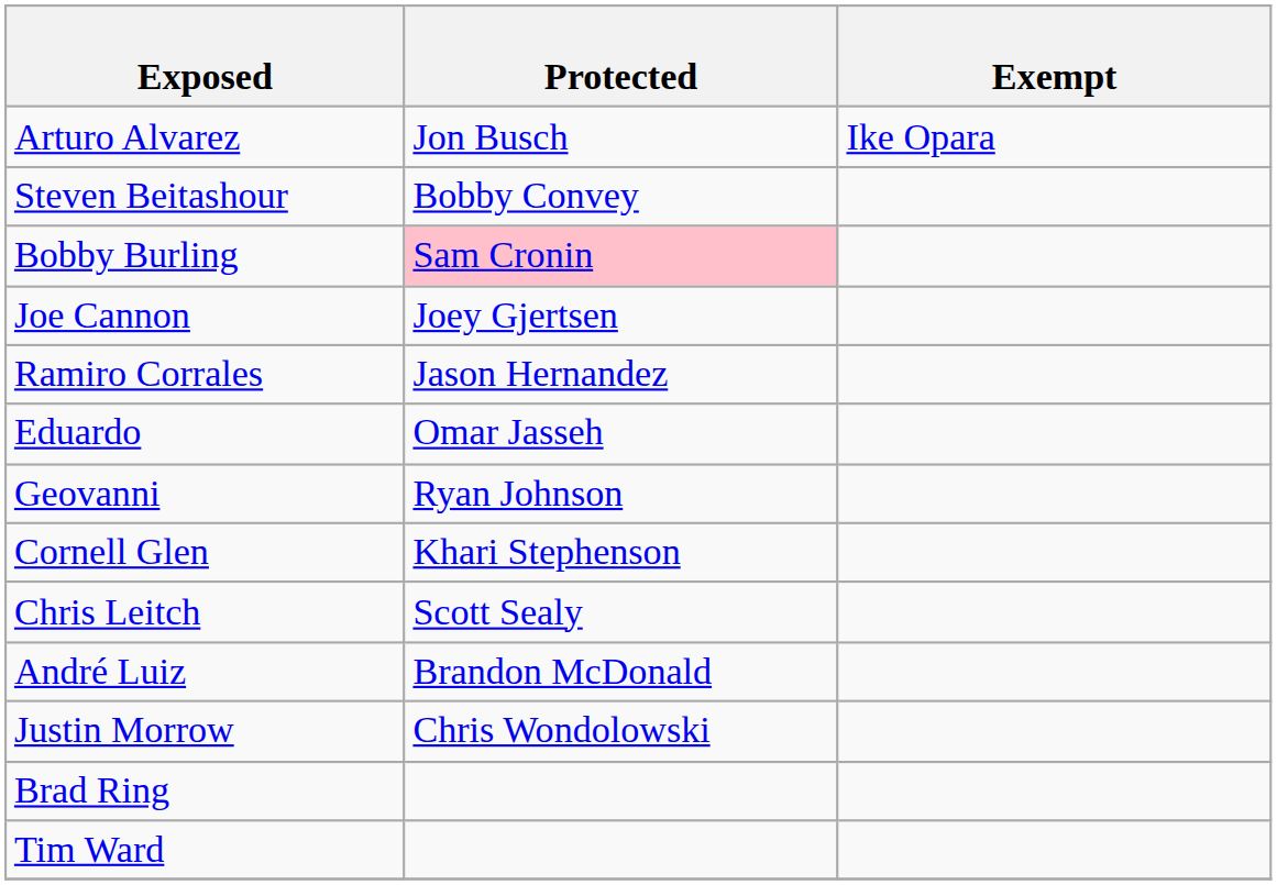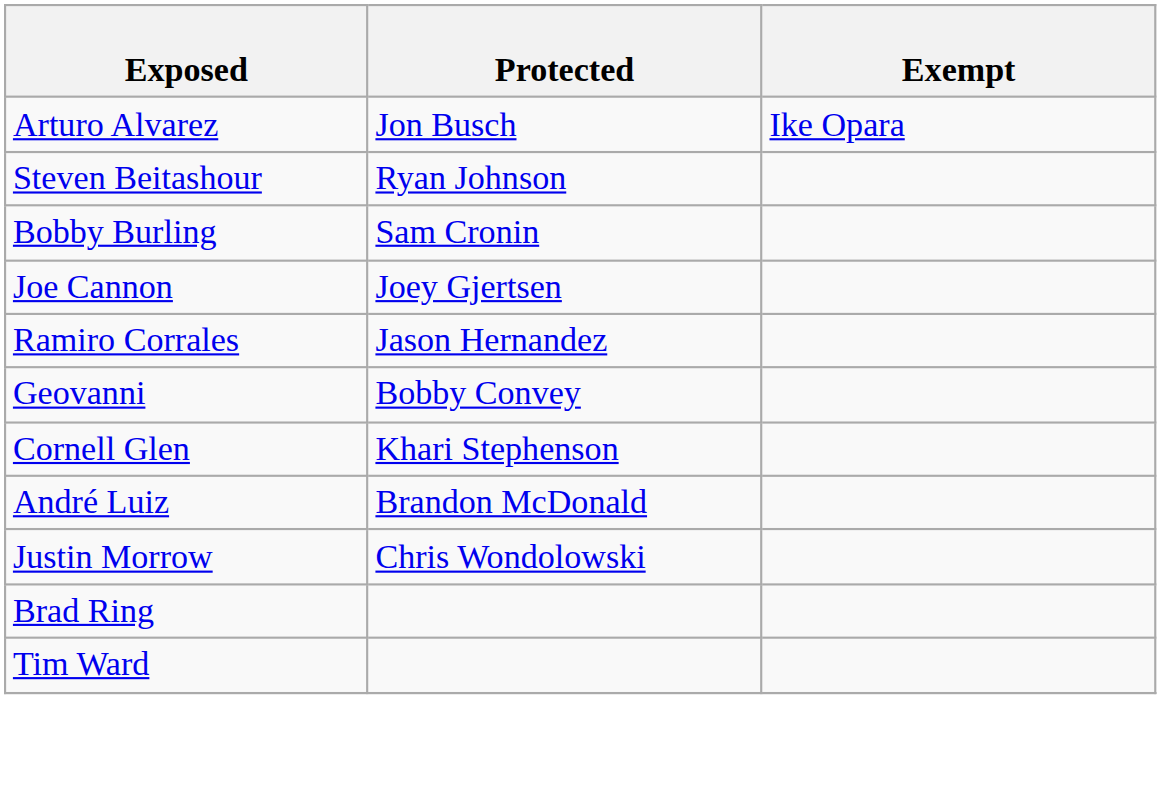Steven Beitashour | Protected: Bobby Convey -> Ryan Johnson
Bobby Burling | Protected: pink background -> no background
- row: Eduardo | Omar Jasseh
Geovanni | Protected: Ryan Johnson -> Bobby Convey
- row: Chris Leitch | Scott Sealy
